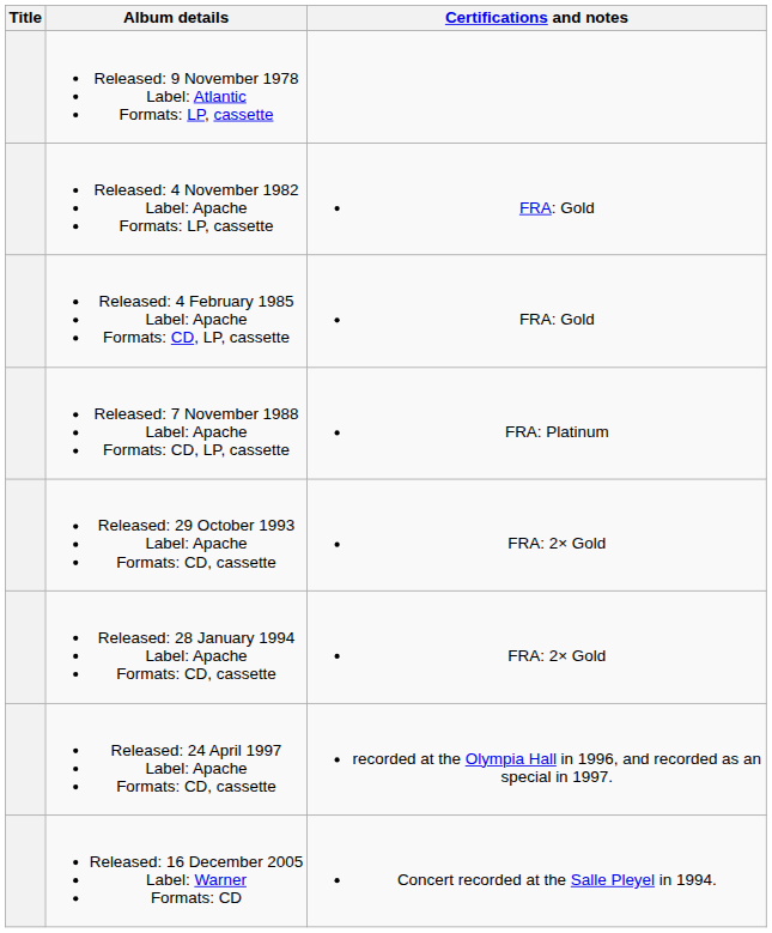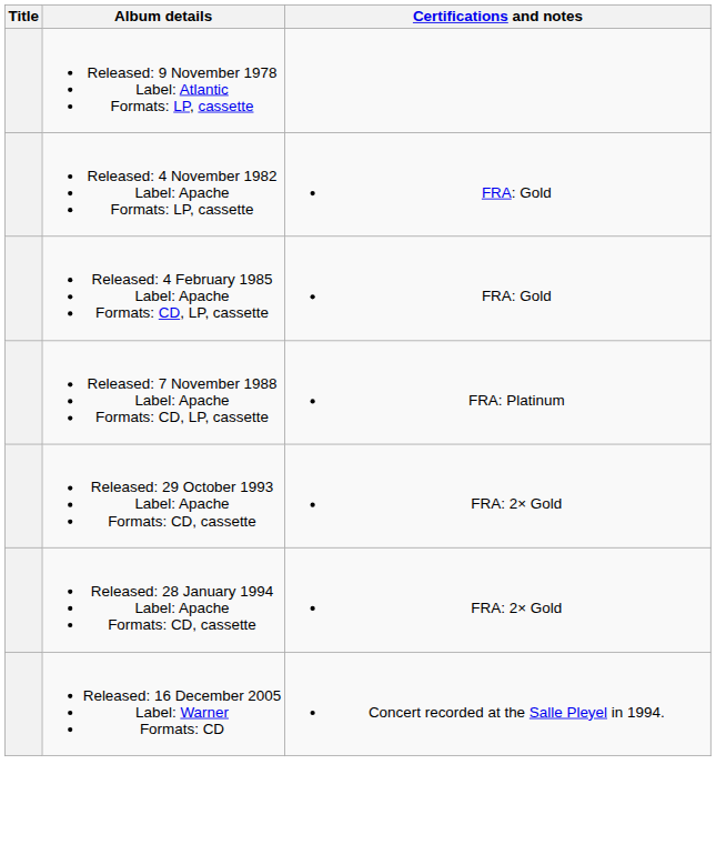- row: Released: 24 April 1997 Label: Apache Formats: CD, cassette | recorded at the Olympia Hall in 1996, and recorded as an special in 1997.
